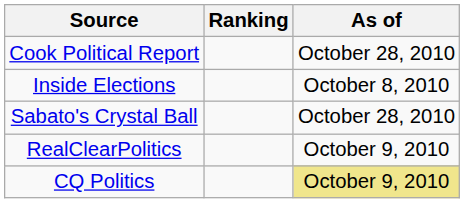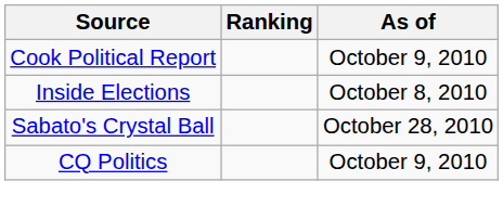Cook Political Report | As of: October 28, 2010 -> October 9, 2010
- row: RealClearPolitics | October 9, 2010
CQ Politics | As of: khaki background -> no background
